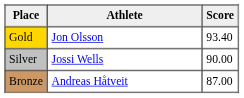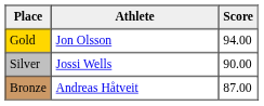Gold | Score: 93.40 -> 94.00
